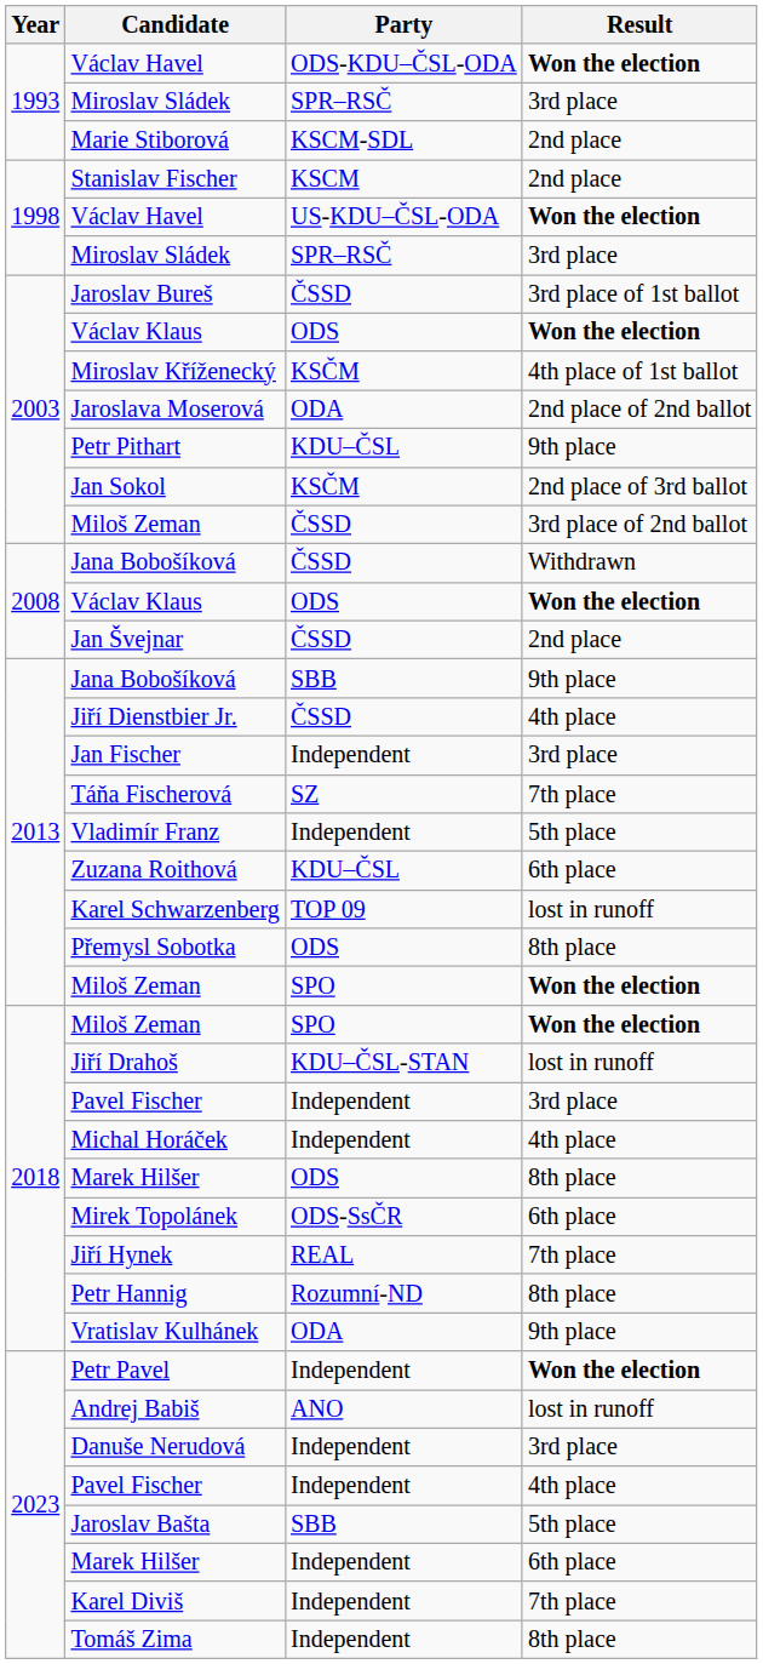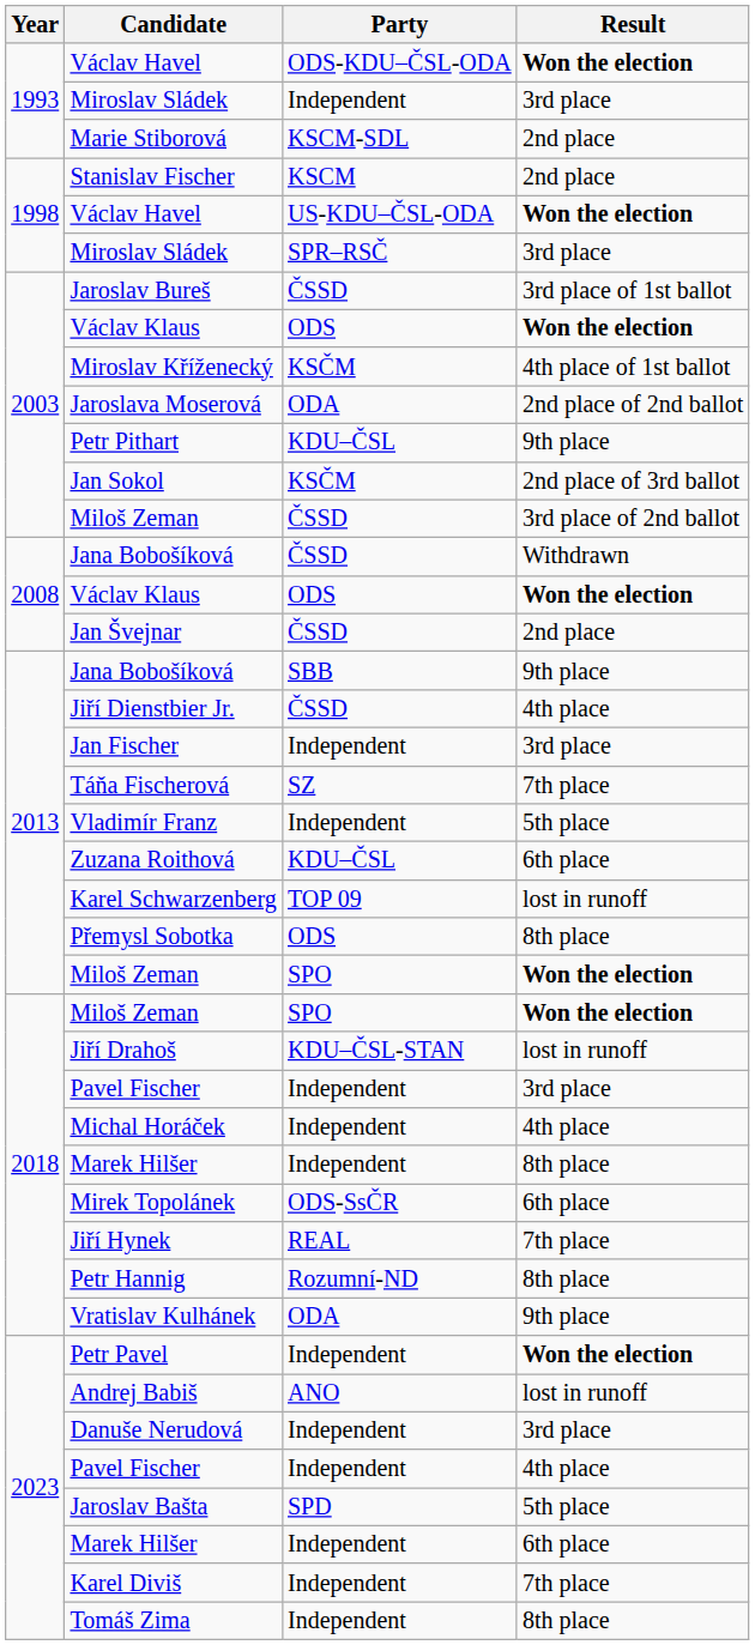1993 / Miroslav Sládek | Party: SPR–RSČ -> Independent
2018 / Marek Hilšer | Party: ODS -> Independent
Jaroslav Bašta | Party: SBB -> SPD
